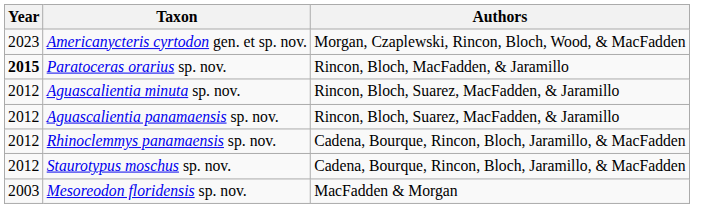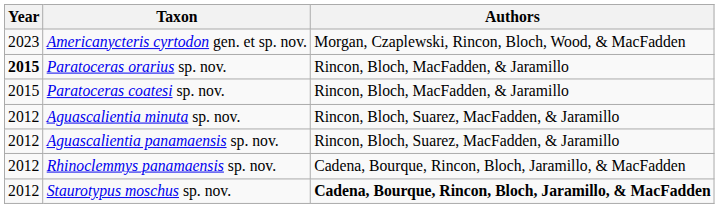+ row: 2015 | Paratoceras coatesi sp. nov. | Rincon, Bloch, MacFadden, & Jaramillo
Staurotypus moschus sp. nov. | Authors: normal -> bold
- row: 2003 | Mesoreodon floridensis sp. nov. | MacFadden & Morgan
